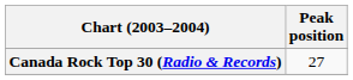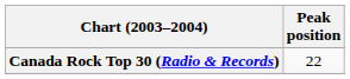Canada Rock Top 30 (Radio & Records) | Peak position: 27 -> 22
